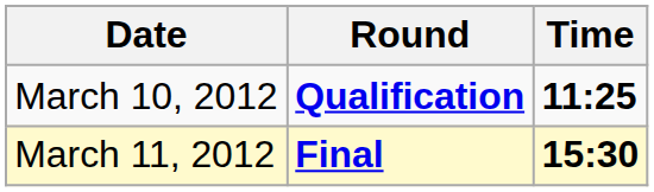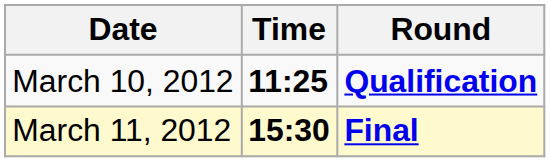columns swapped: Time <-> Round
